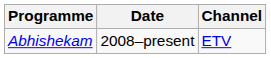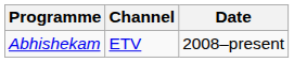columns swapped: Date <-> Channel
